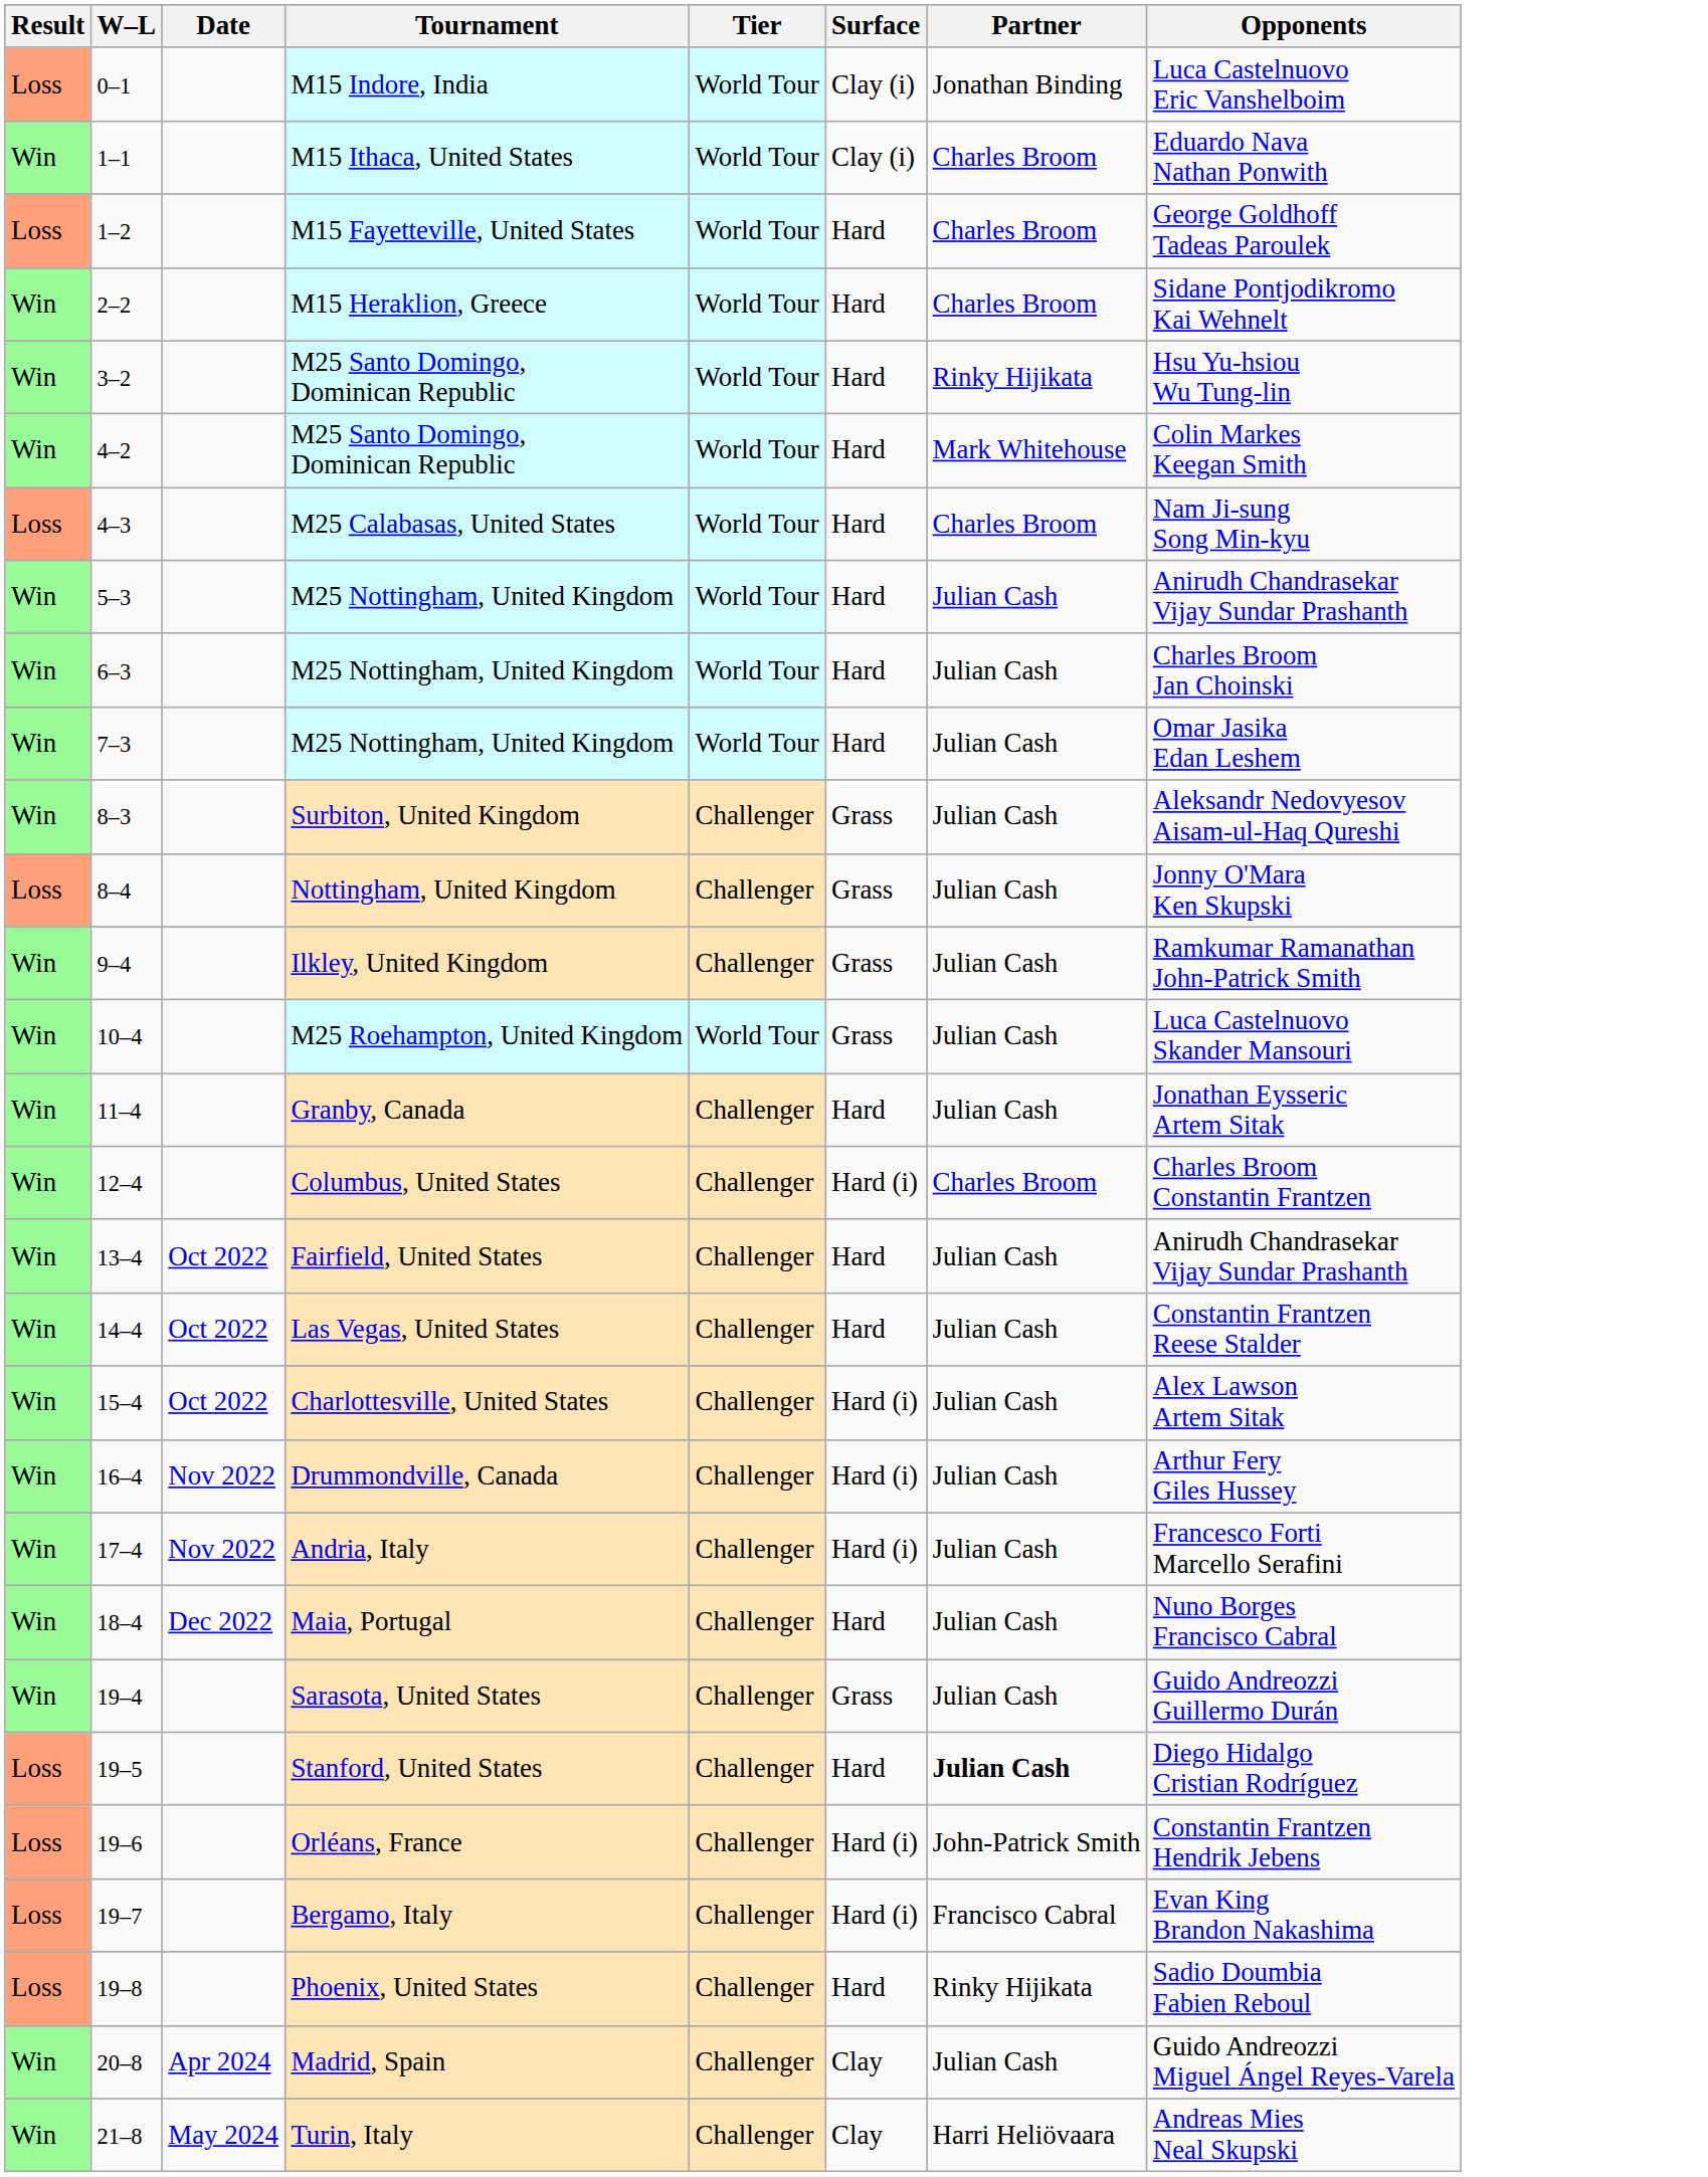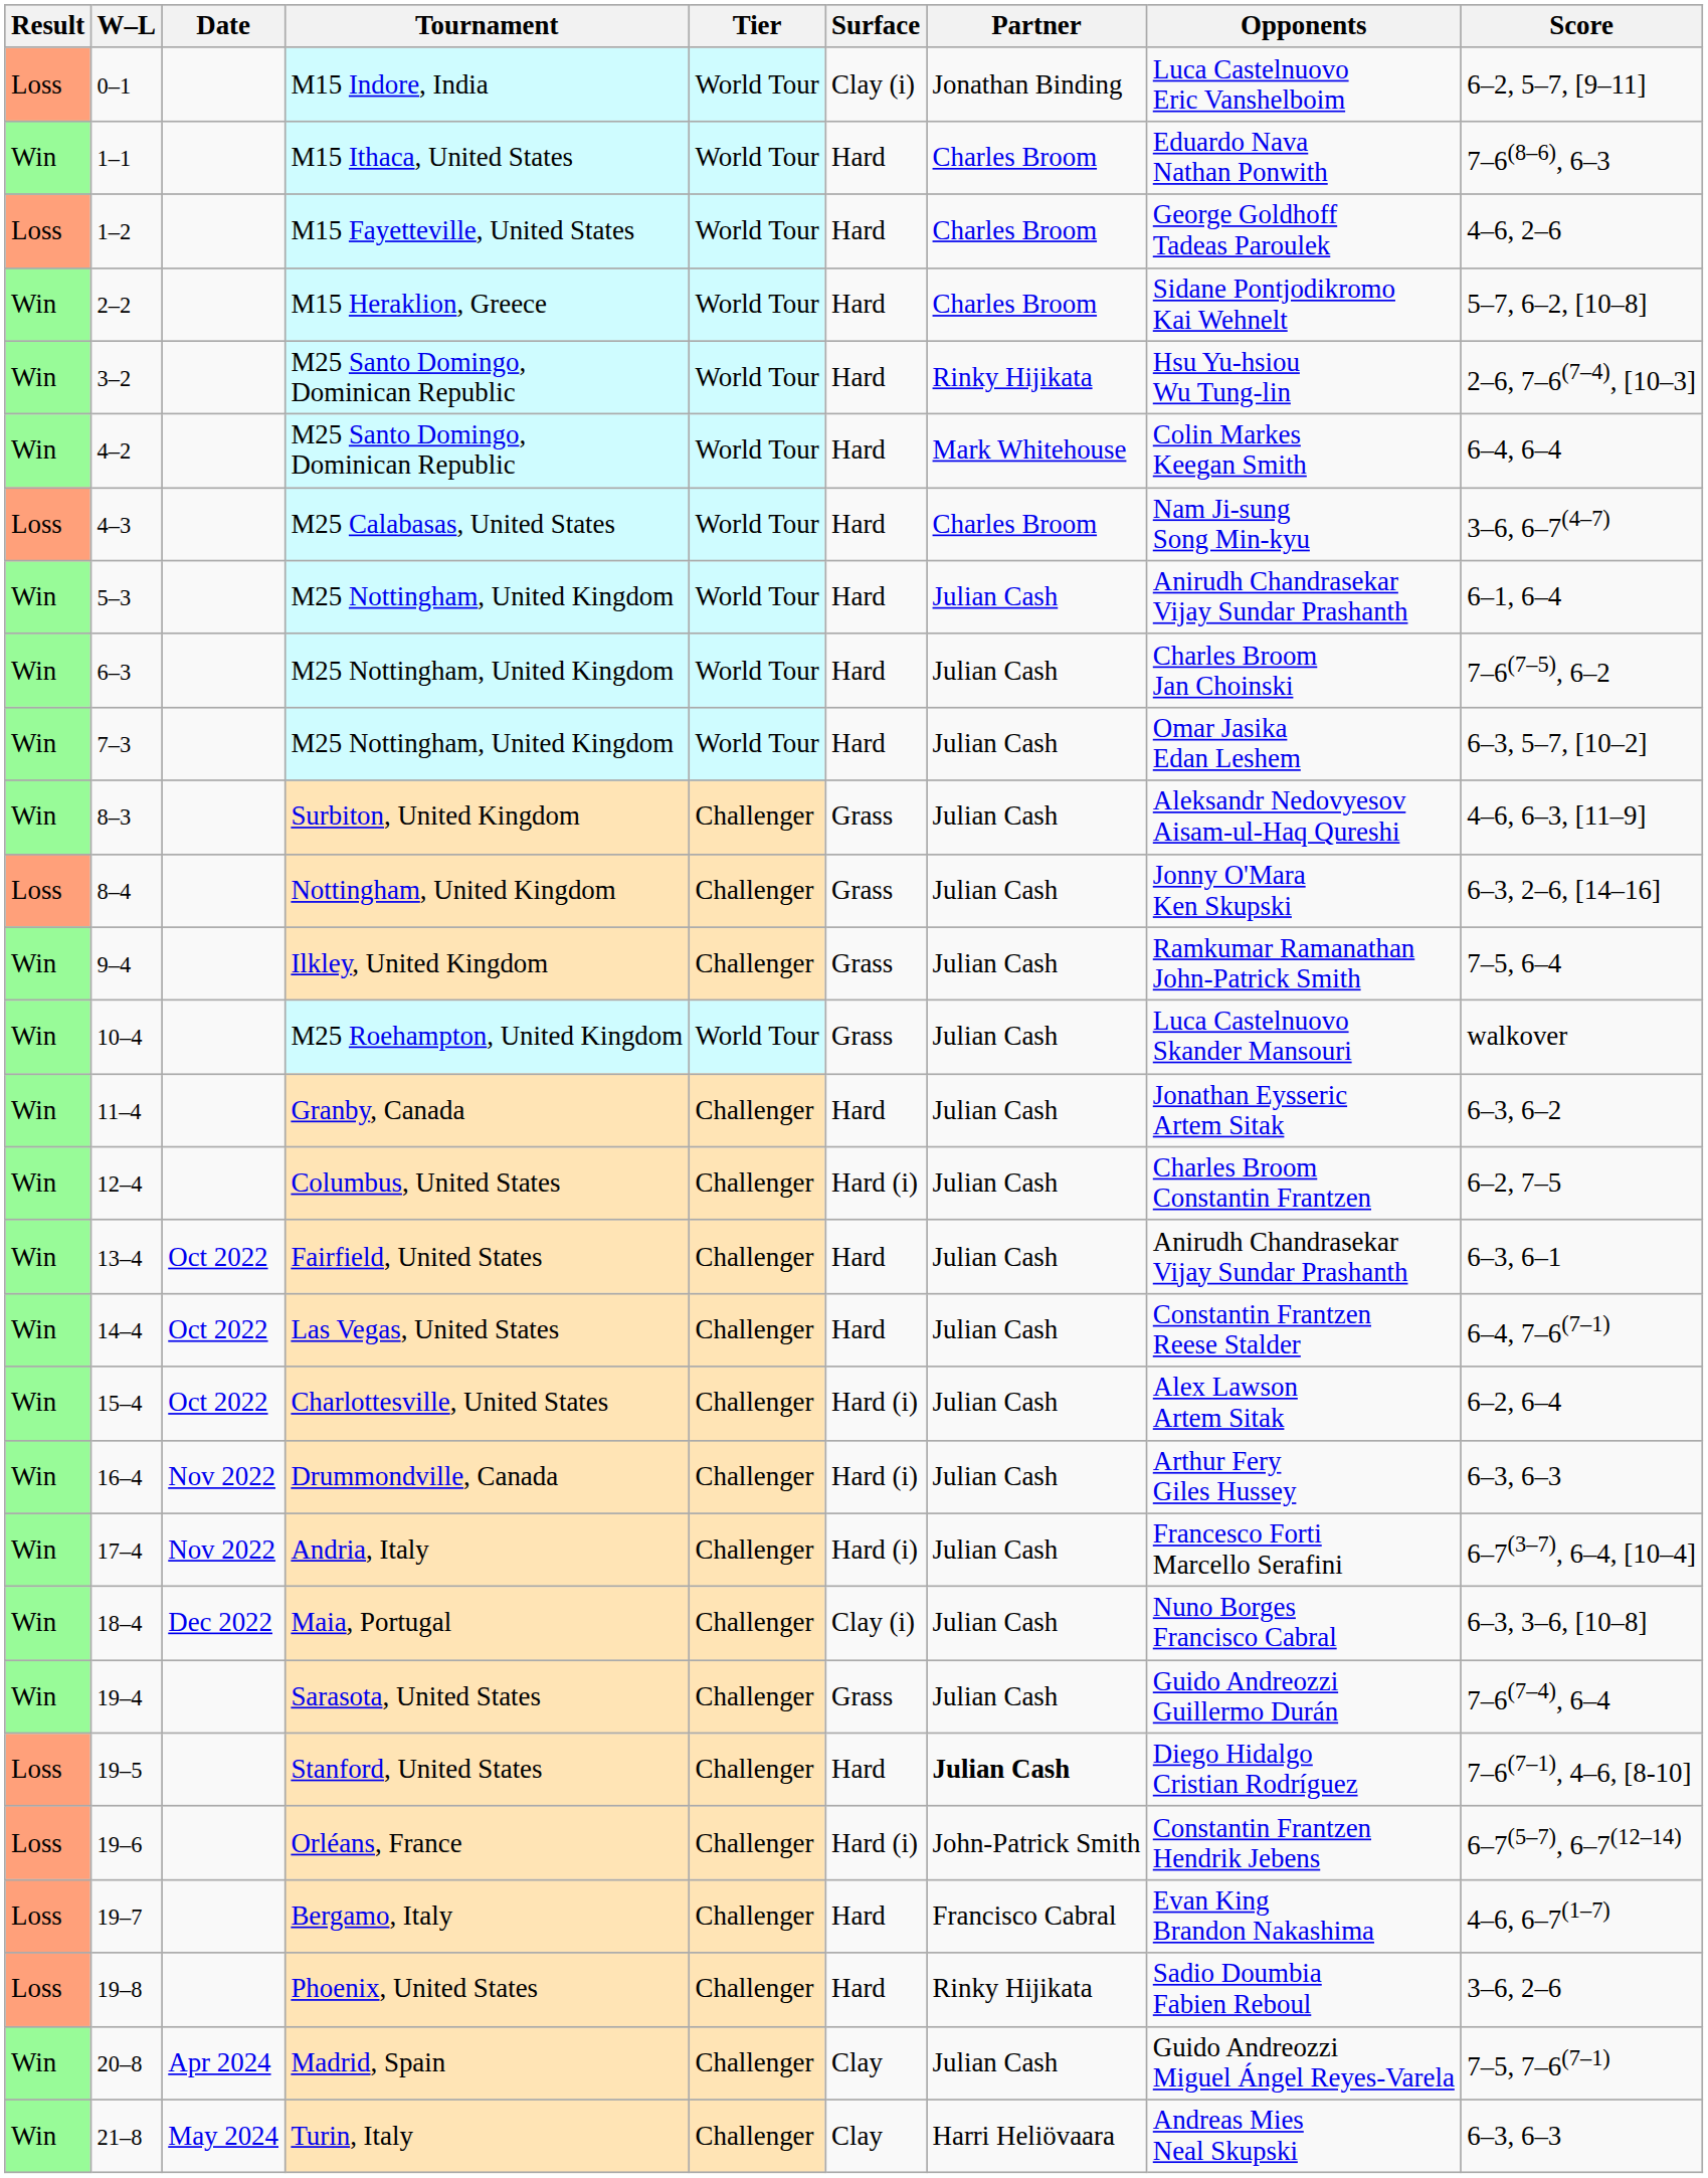+ column: Score | 6–2, 5–7, [9–11] | 7–6(8–6), 6–3 | 4–6, 2–6 | 5–7, 6–2, [10–8] | 2–6, 7–6(7–4), [10–3] | 6–4, 6–4 | 3–6, 6–7(4–7) | 6–1, 6–4 | 7–6(7–5), 6–2 | 6–3, 5–7, [10–2] | 4–6, 6–3, [11–9] | 6–3, 2–6, [14–16] | 7–5, 6–4 | walkover | 6–3, 6–2 | 6–2, 7–5 | 6–3, 6–1 | 6–4, 7–6(7–1) | 6–2, 6–4 | 6–3, 6–3 | 6–7(3–7), 6–4, [10–4] | 6–3, 3–6, [10–8] | 7–6(7–4), 6–4 | 7–6(7–1), 4–6, [8-10] | 6–7(5–7), 6–7(12–14) | 4–6, 6–7(1–7) | 3–6, 2–6 | 7–5, 7–6(7–1) | 6–3, 6–3
1–1 | Surface: Clay (i) -> Hard
12–4 | Partner: Charles Broom -> Julian Cash
18–4 | Surface: Hard -> Clay (i)
19–7 | Surface: Hard (i) -> Hard
